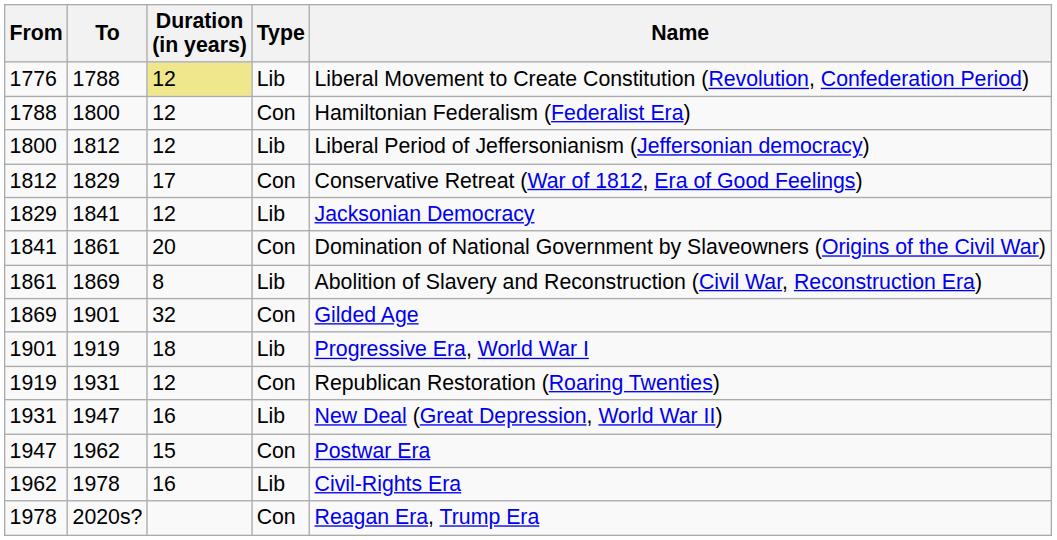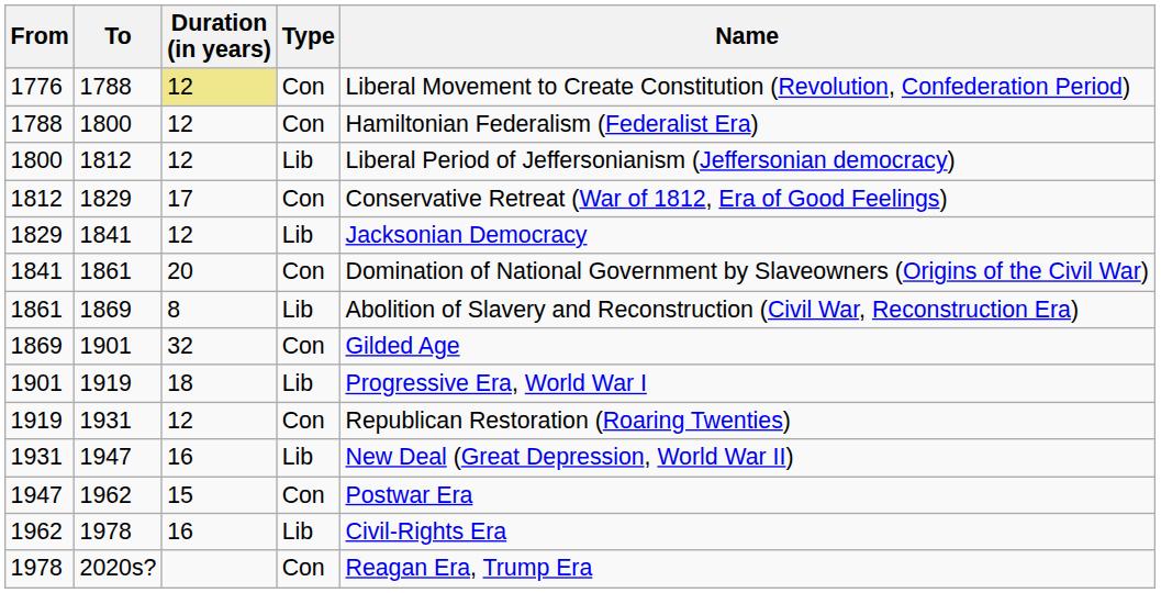1776 | Type: Lib -> Con
